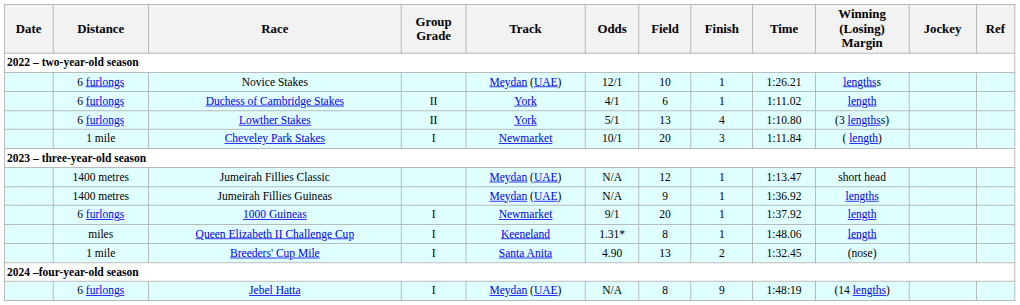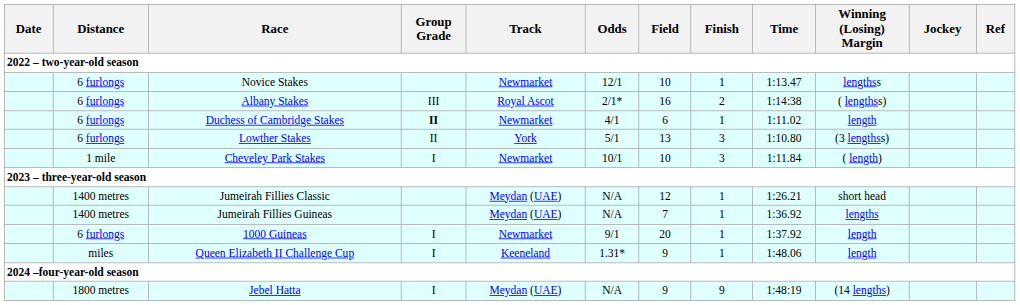Novice Stakes | Track: Meydan (UAE) -> Newmarket
Novice Stakes | Time: 1:26.21 -> 1:13.47
+ row: 6 furlongs | Albany Stakes | III | Royal Ascot | 2/1* | 16 | 2 | 1:14:38 | ( lengthss)
Duchess of Cambridge Stakes | Group Grade: normal -> bold
Duchess of Cambridge Stakes | Track: York -> Newmarket
Lowther Stakes | Finish: 4 -> 3
Cheveley Park Stakes | Field: 20 -> 10
Jumeirah Fillies Classic | Time: 1:13.47 -> 1:26.21
Jumeirah Fillies Guineas | Field: 9 -> 7
Queen Elizabeth II Challenge Cup | Field: 8 -> 9
- row: 1 mile | Breeders' Cup Mile | I | Santa Anita | 4.90 | 13 | 2 | 1:32.45 | (nose)
Jebel Hatta | Distance: 6 furlongs -> 1800 metres
Jebel Hatta | Field: 8 -> 9
